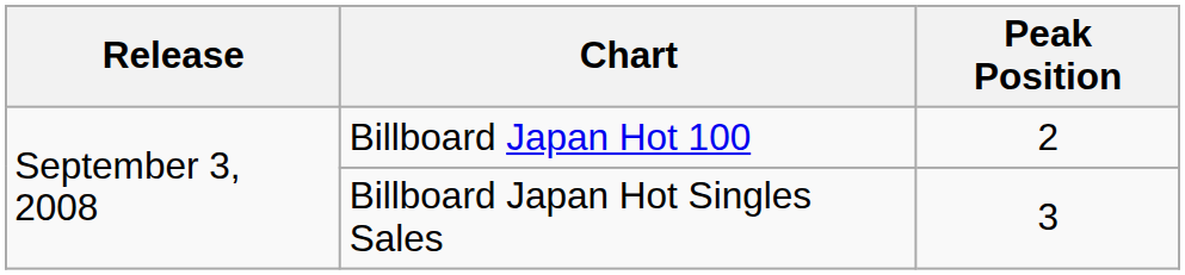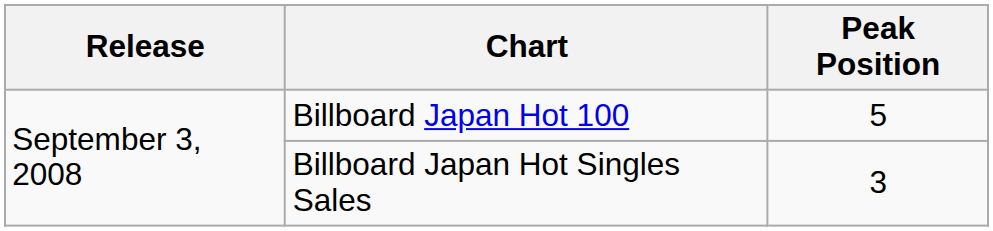Billboard Japan Hot 100 | Peak Position: 2 -> 5
